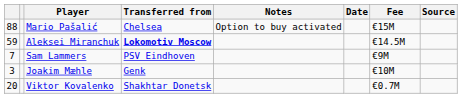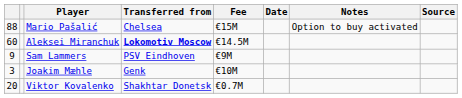columns swapped: Fee <-> Notes
Aleksei Miranchuk | column 1: 59 -> 60
Sam Lammers | column 1: 7 -> 9
